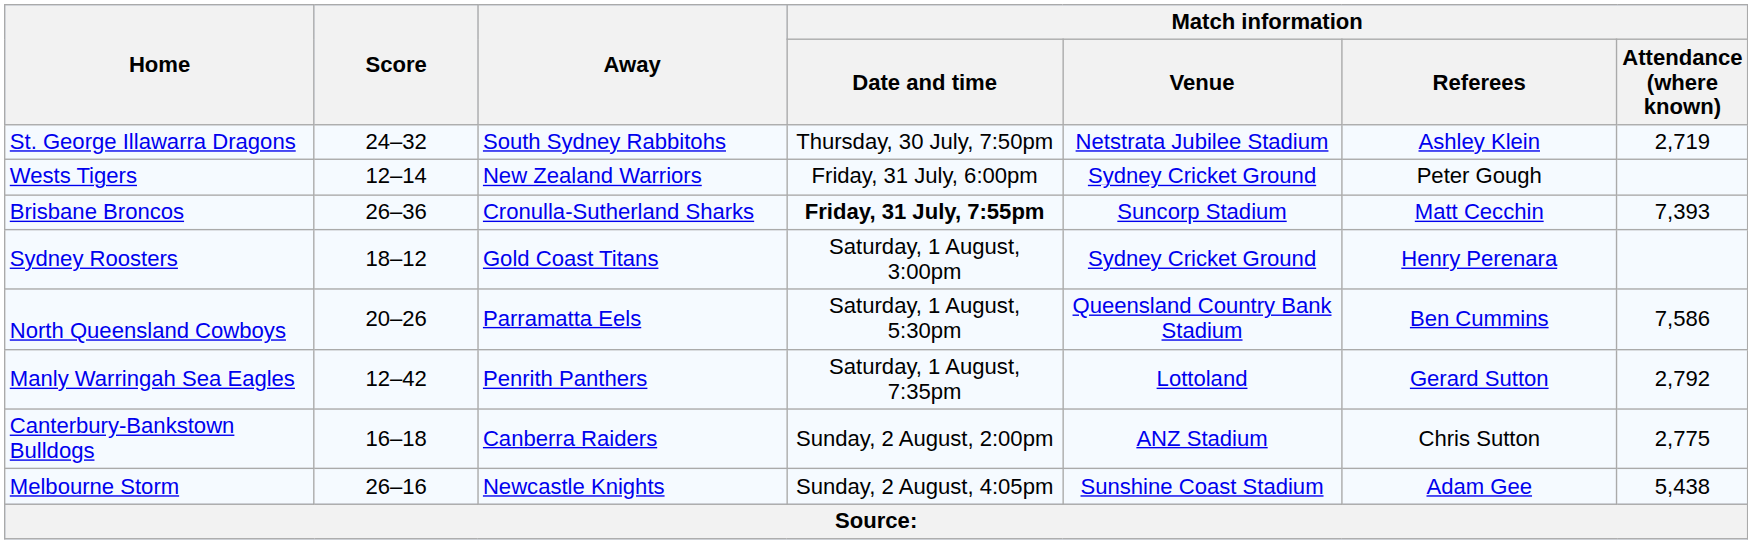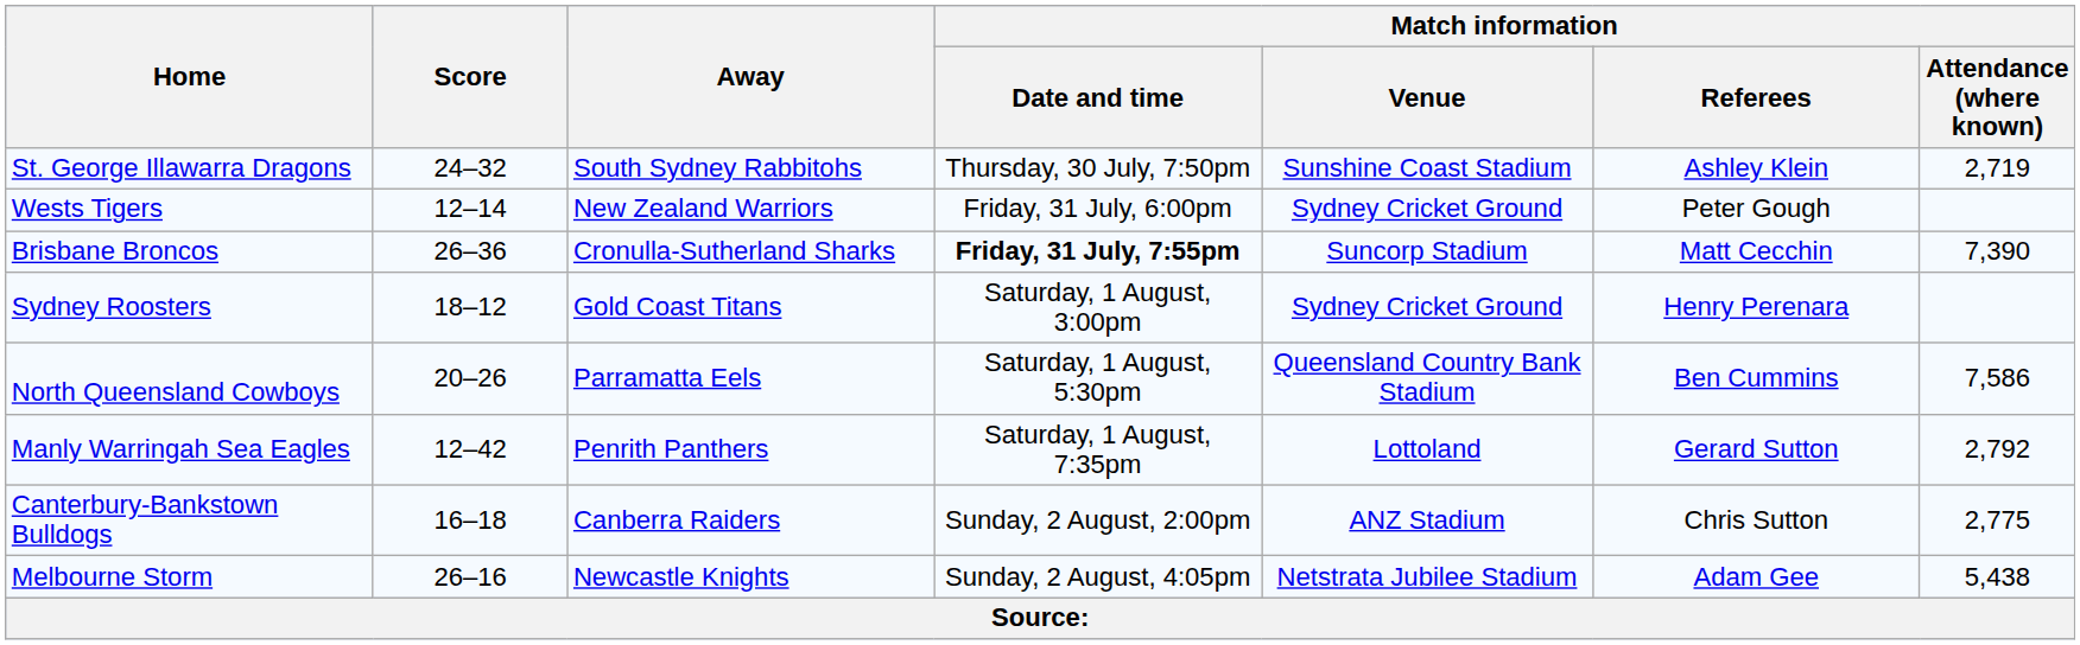St. George Illawarra Dragons | Match information / Venue: Netstrata Jubilee Stadium -> Sunshine Coast Stadium
Brisbane Broncos | Match information / Attendance (where known): 7,393 -> 7,390
Melbourne Storm | Match information / Venue: Sunshine Coast Stadium -> Netstrata Jubilee Stadium
